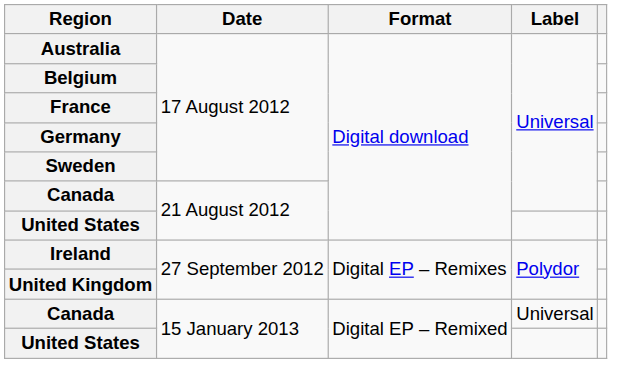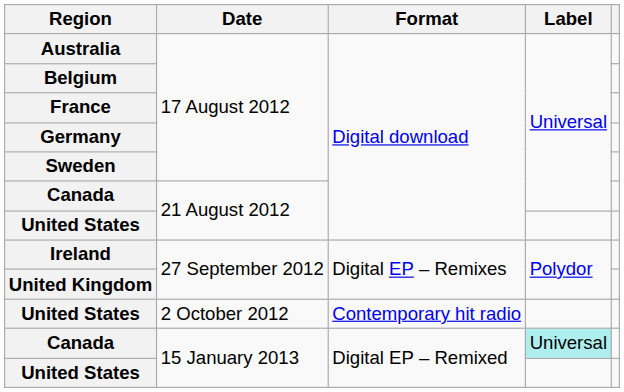+ row: United States | 2 October 2012 | Contemporary hit radio
Canada / 15 January 2013 | Label: no background -> paleturquoise background
